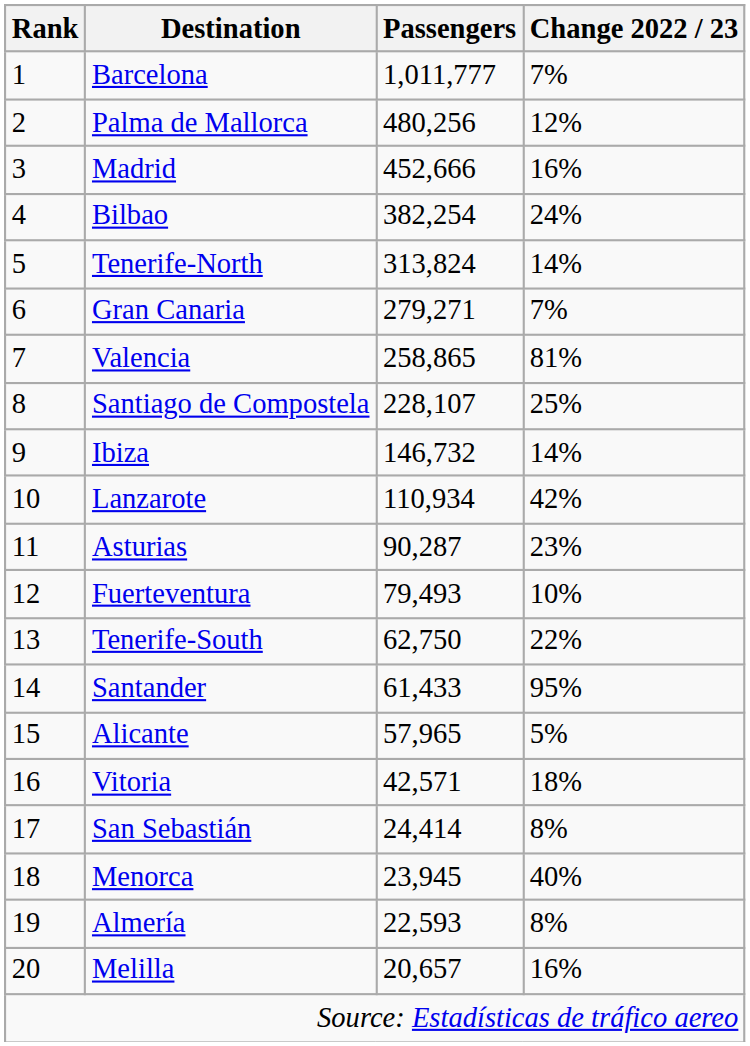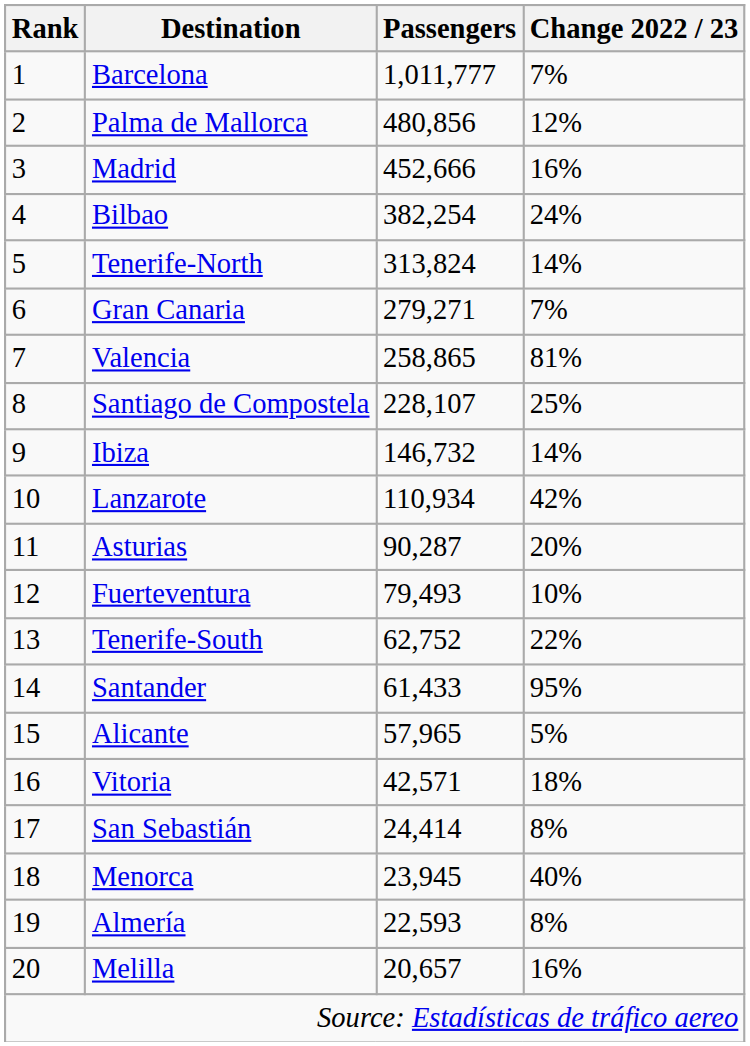Palma de Mallorca | Passengers: 480,256 -> 480,856
Asturias | Change 2022 / 23: 23% -> 20%
Tenerife-South | Passengers: 62,750 -> 62,752
